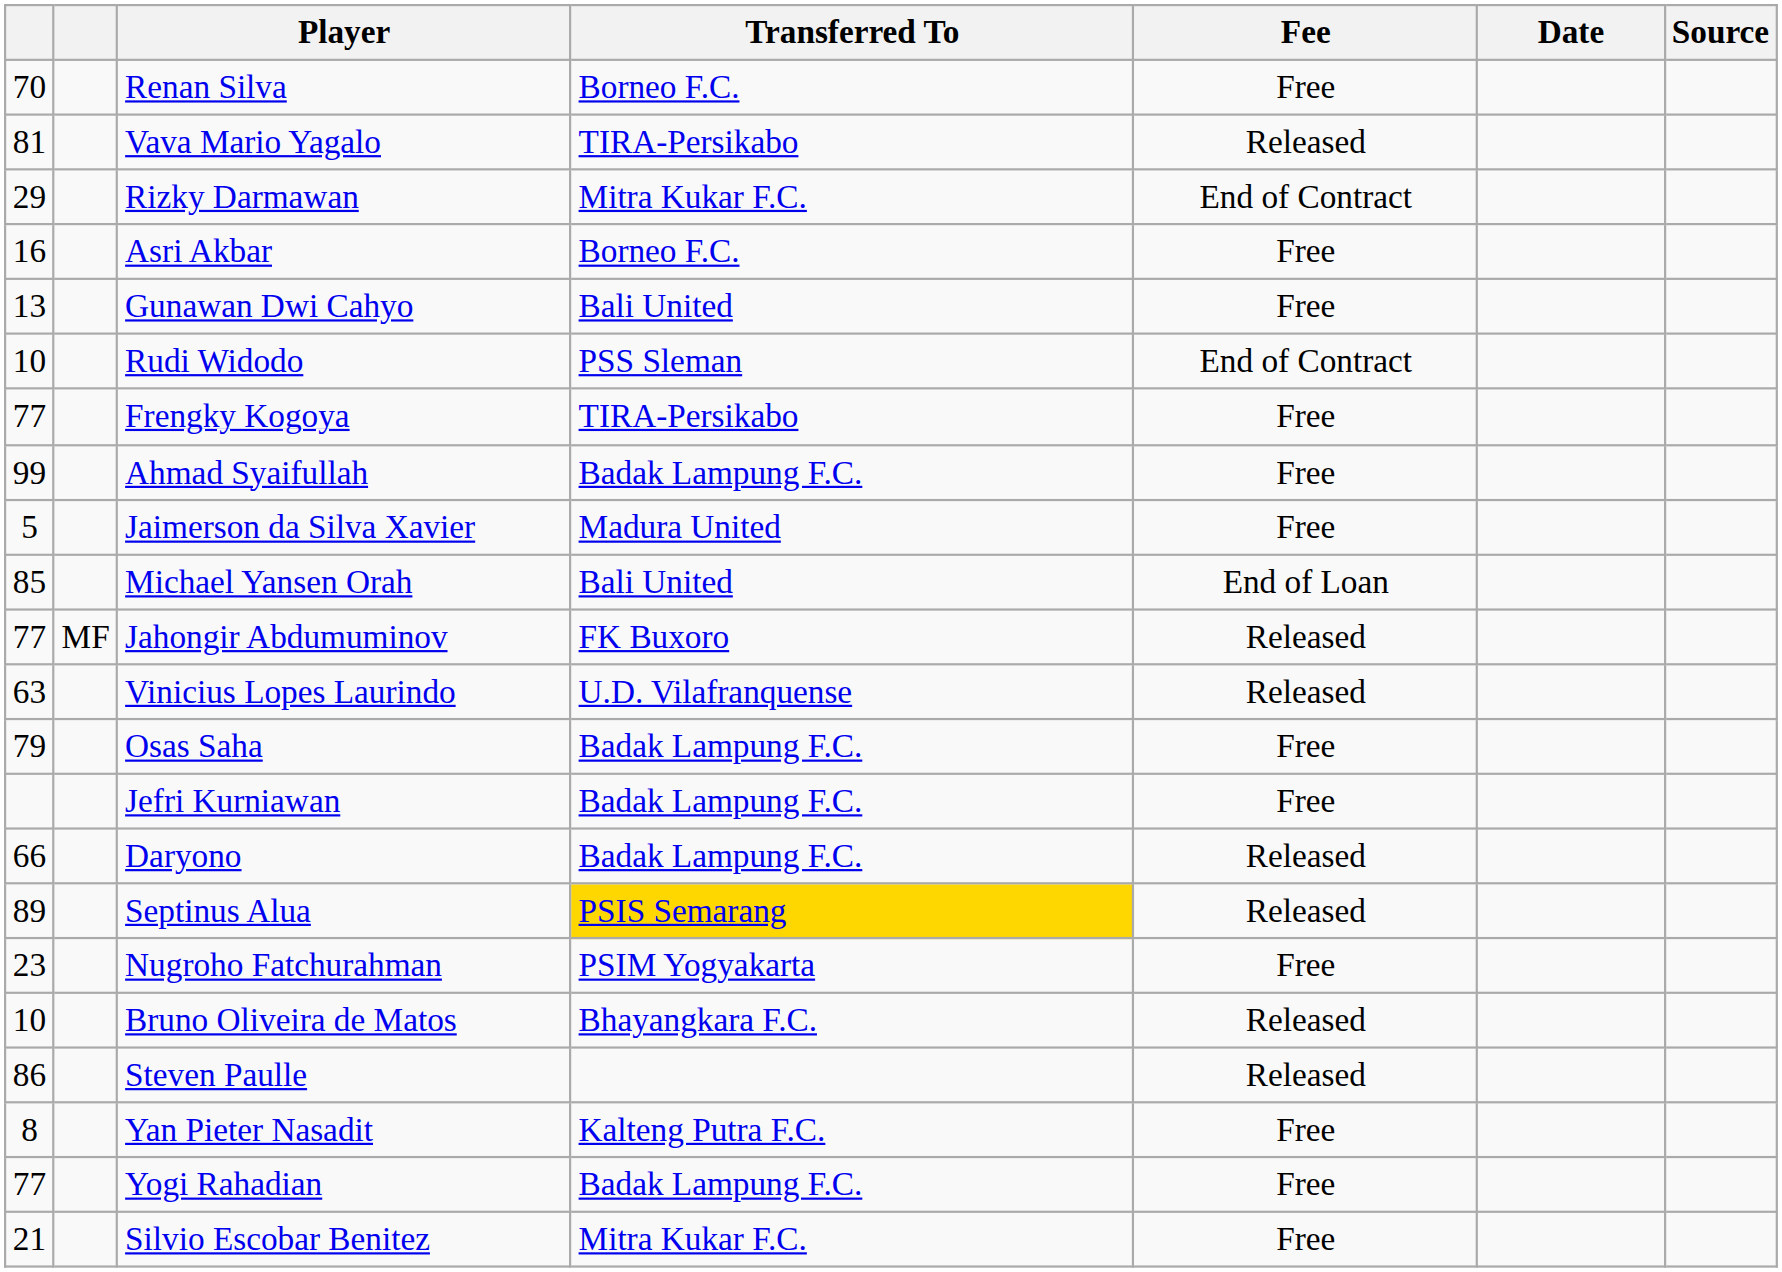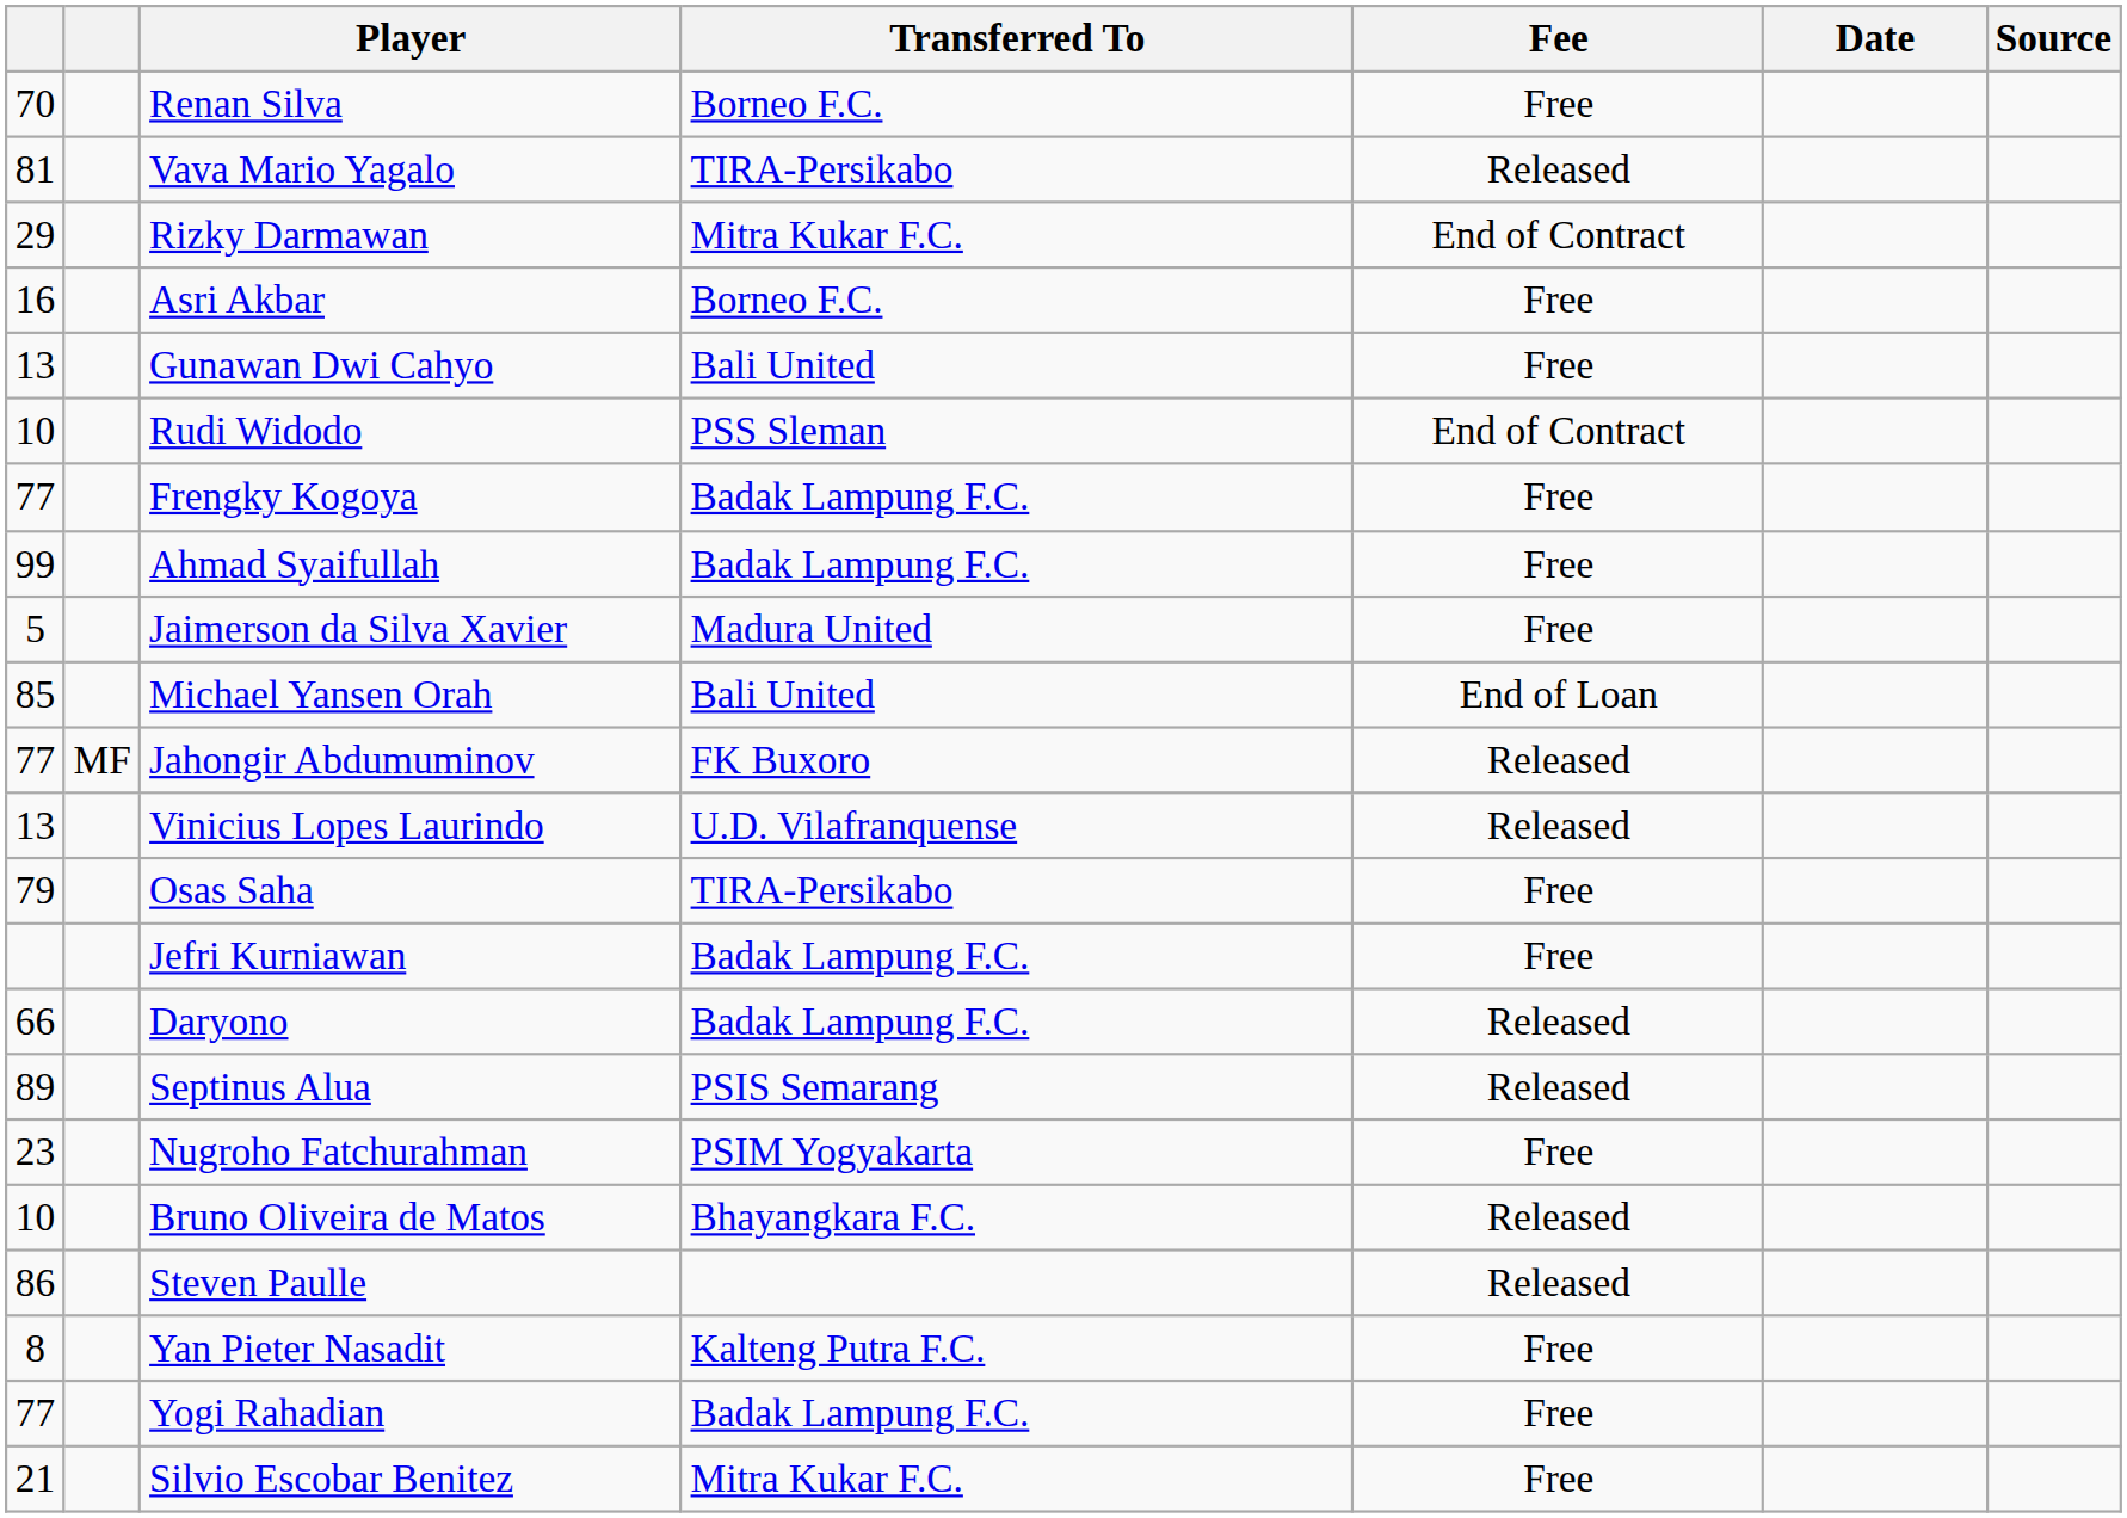Frengky Kogoya | Transferred To: TIRA-Persikabo -> Badak Lampung F.C.
Vinicius Lopes Laurindo | column 1: 63 -> 13
Osas Saha | Transferred To: Badak Lampung F.C. -> TIRA-Persikabo
Septinus Alua | Transferred To: gold background -> no background
